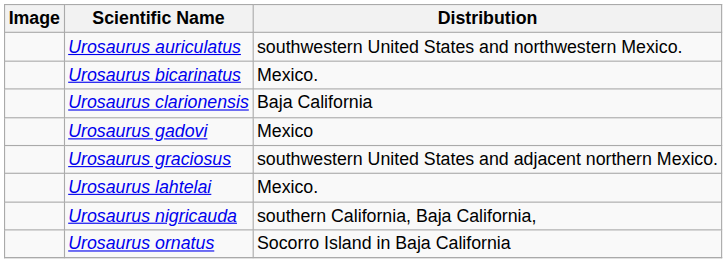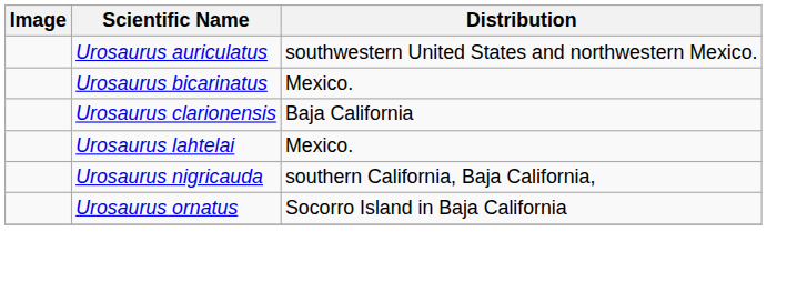- row: Urosaurus gadovi | Mexico
- row: Urosaurus graciosus | southwestern United States and adjacent northern Mexico.
